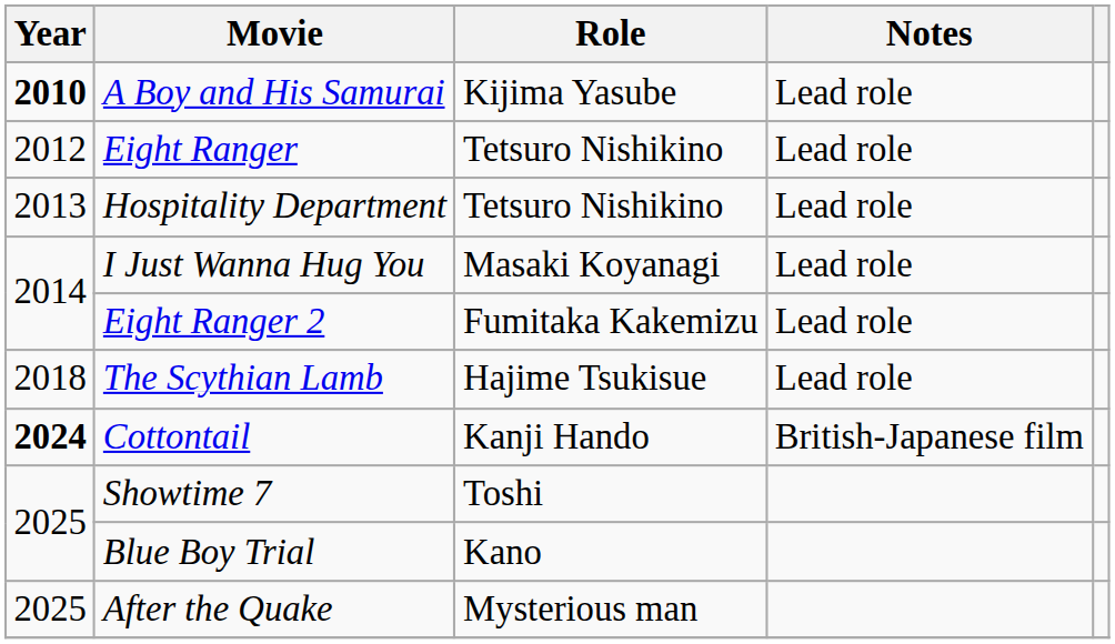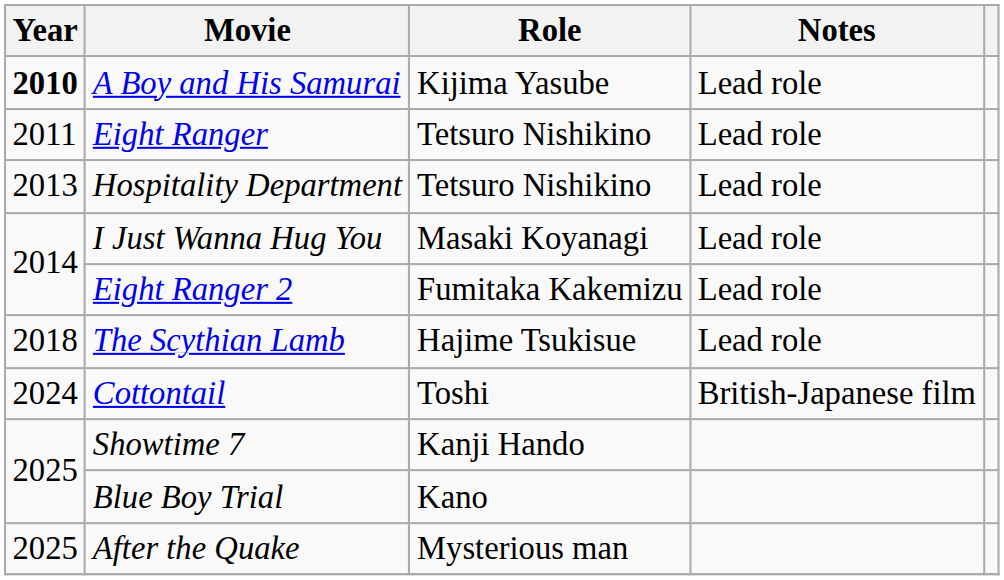Eight Ranger | Year: 2012 -> 2011
Cottontail | Year: bold -> normal
Cottontail | Role: Kanji Hando -> Toshi
Showtime 7 | Role: Toshi -> Kanji Hando
